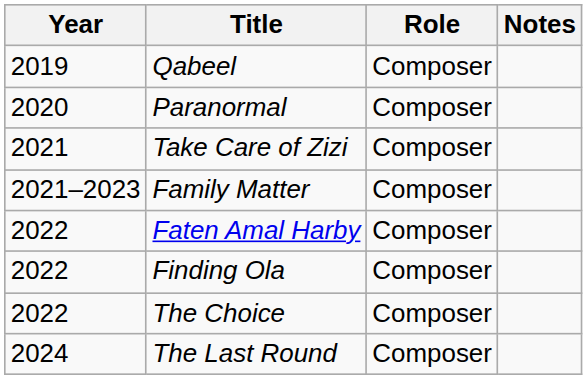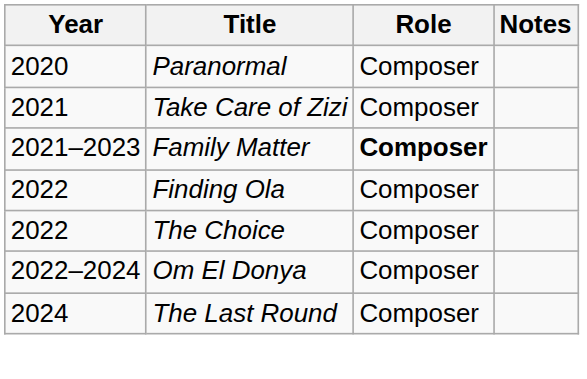- row: 2019 | Qabeel | Composer
Family Matter | Role: normal -> bold
- row: 2022 | Faten Amal Harby | Composer
+ row: 2022–2024 | Om El Donya | Composer
